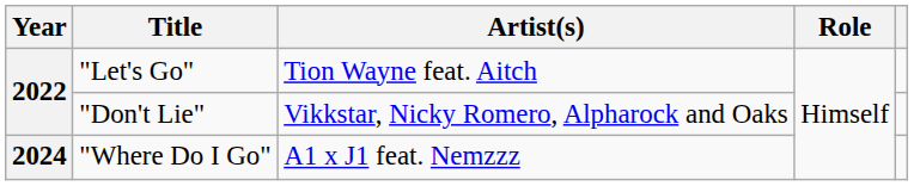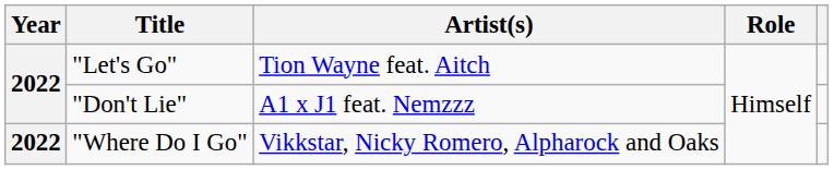"Don't Lie" | Artist(s): Vikkstar, Nicky Romero, Alpharock and Oaks -> A1 x J1 feat. Nemzzz
"Where Do I Go" | Year: 2024 -> 2022
"Where Do I Go" | Artist(s): A1 x J1 feat. Nemzzz -> Vikkstar, Nicky Romero, Alpharock and Oaks
